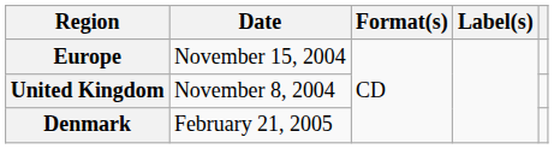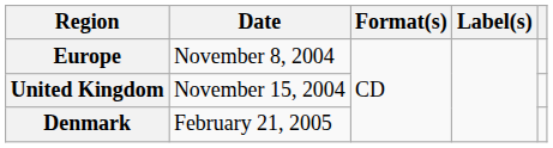Europe | Date: November 15, 2004 -> November 8, 2004
United Kingdom | Date: November 8, 2004 -> November 15, 2004
